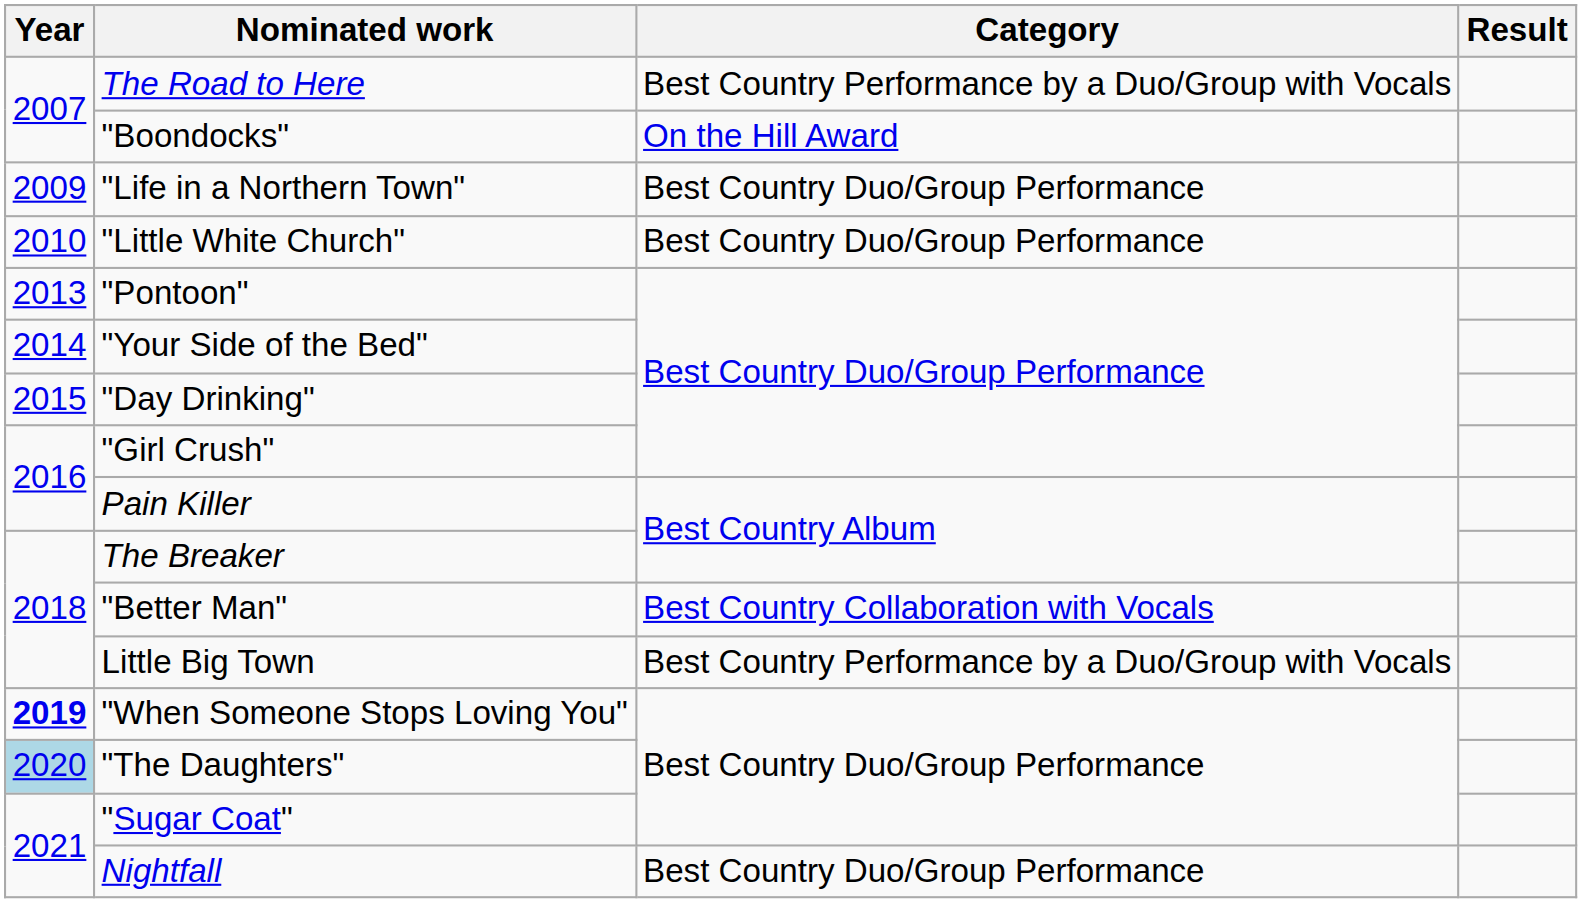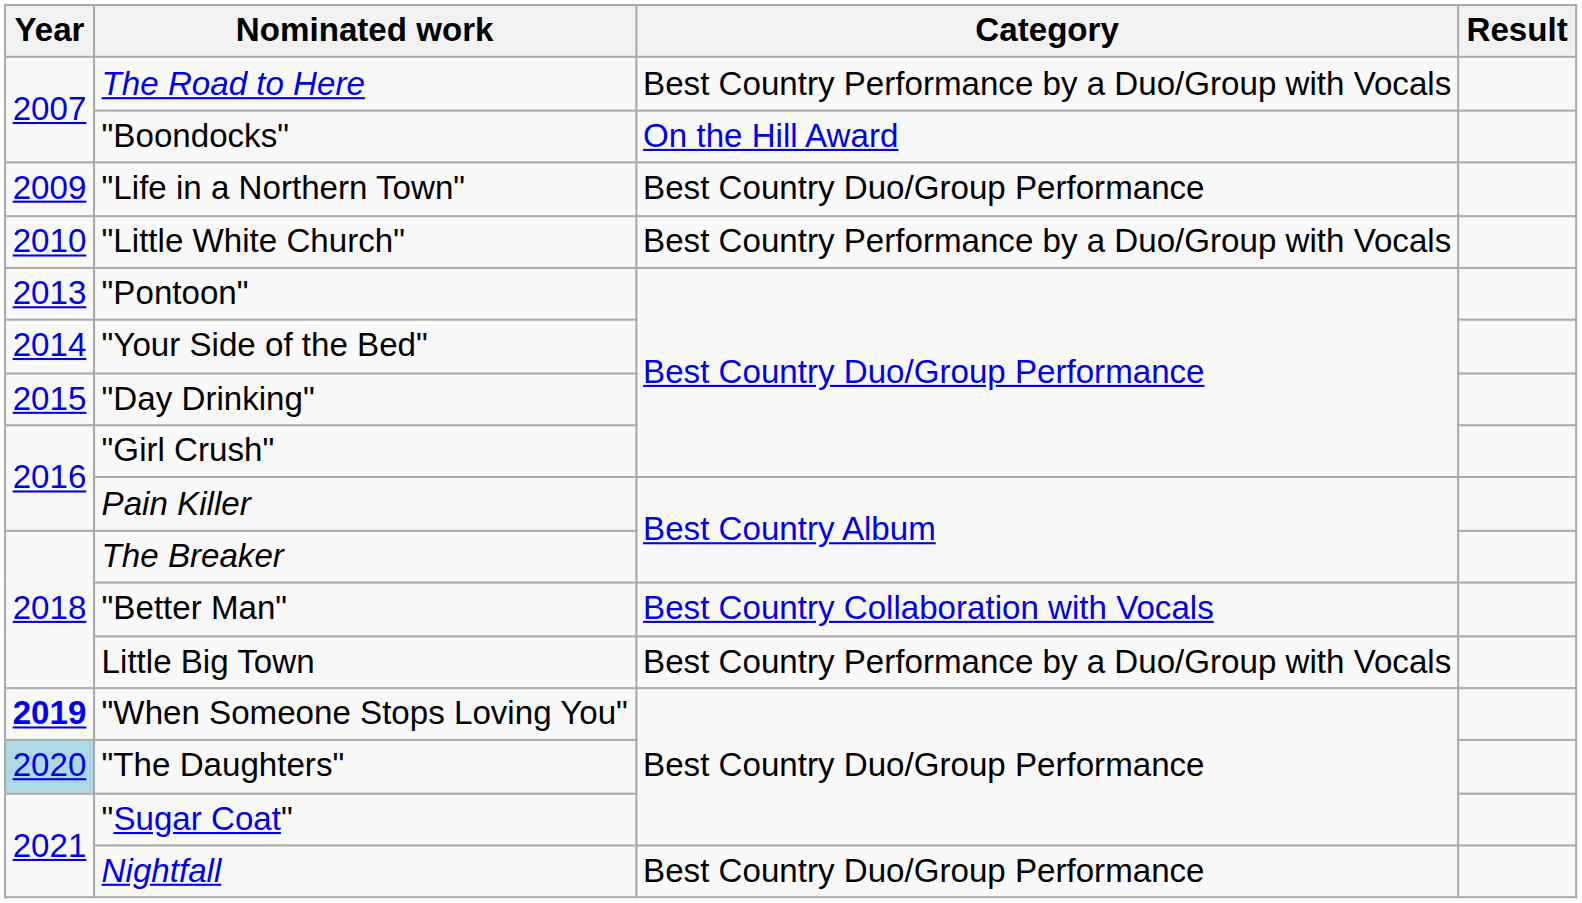"Little White Church" | Category: Best Country Duo/Group Performance -> Best Country Performance by a Duo/Group with Vocals
